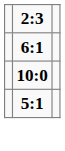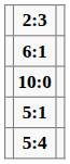+ row: 5:4
